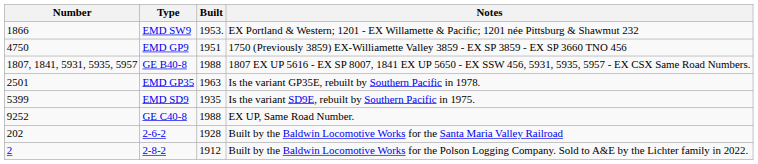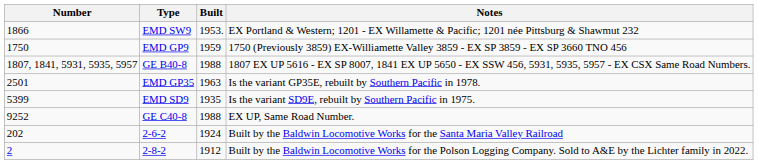EMD GP9 | Number: 4750 -> 1750
EMD GP9 | Built: 1951 -> 1959
2-6-2 | Built: 1928 -> 1924
